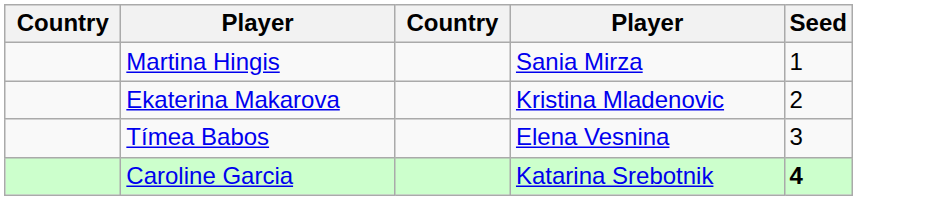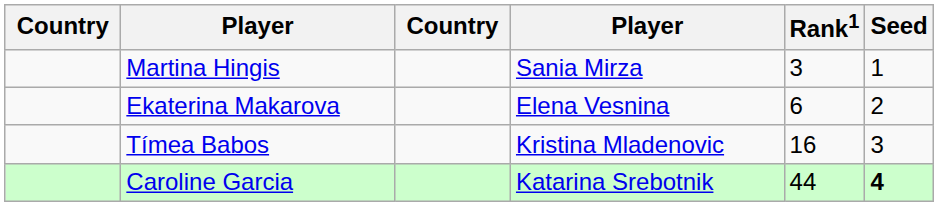+ column: Rank1 | 3 | 6 | 16 | 44
Ekaterina Makarova | column 4: Kristina Mladenovic -> Elena Vesnina
Tímea Babos | column 4: Elena Vesnina -> Kristina Mladenovic
